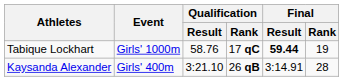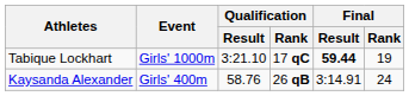Tabique Lockhart | Qualification / Result: 58.76 -> 3:21.10
Kaysanda Alexander | Qualification / Result: 3:21.10 -> 58.76
Kaysanda Alexander | Final / Rank: 28 -> 24
